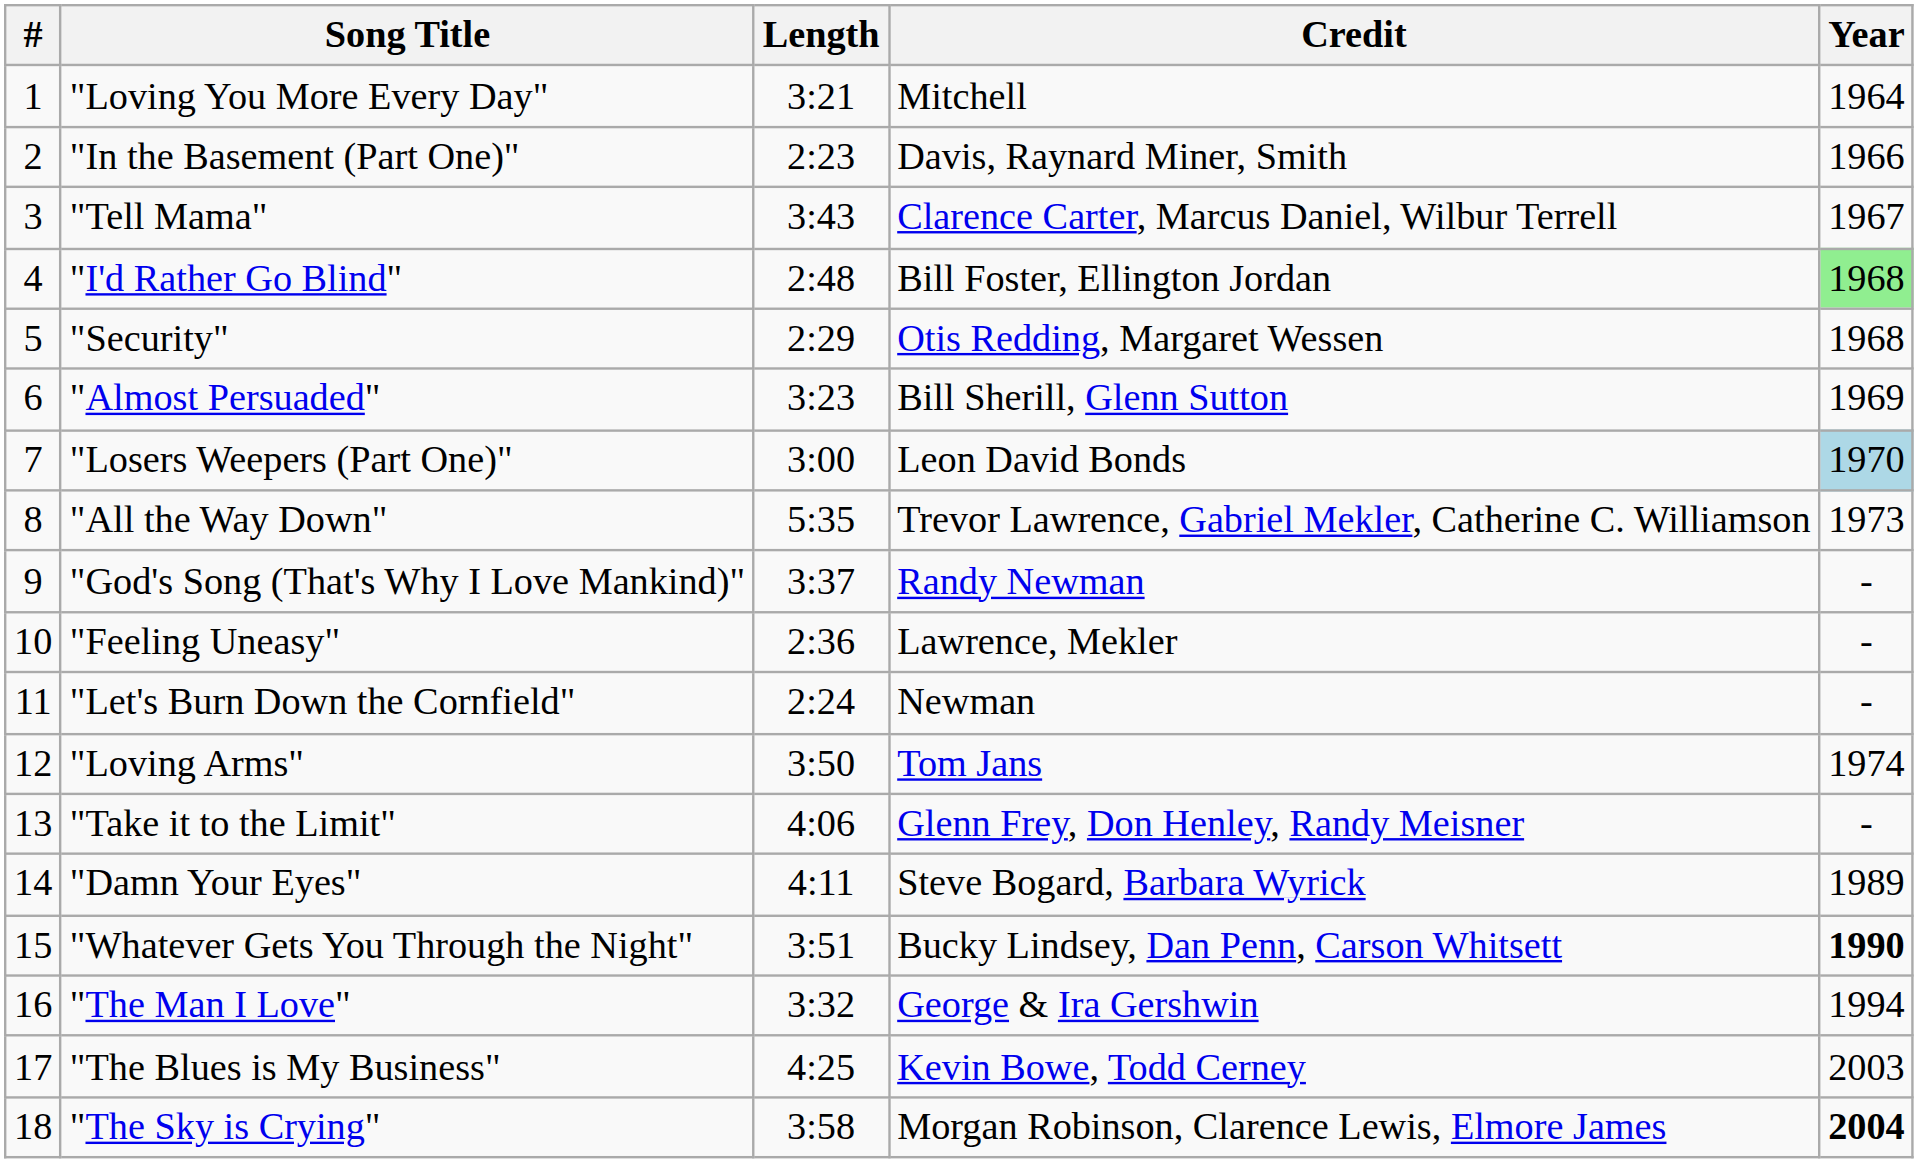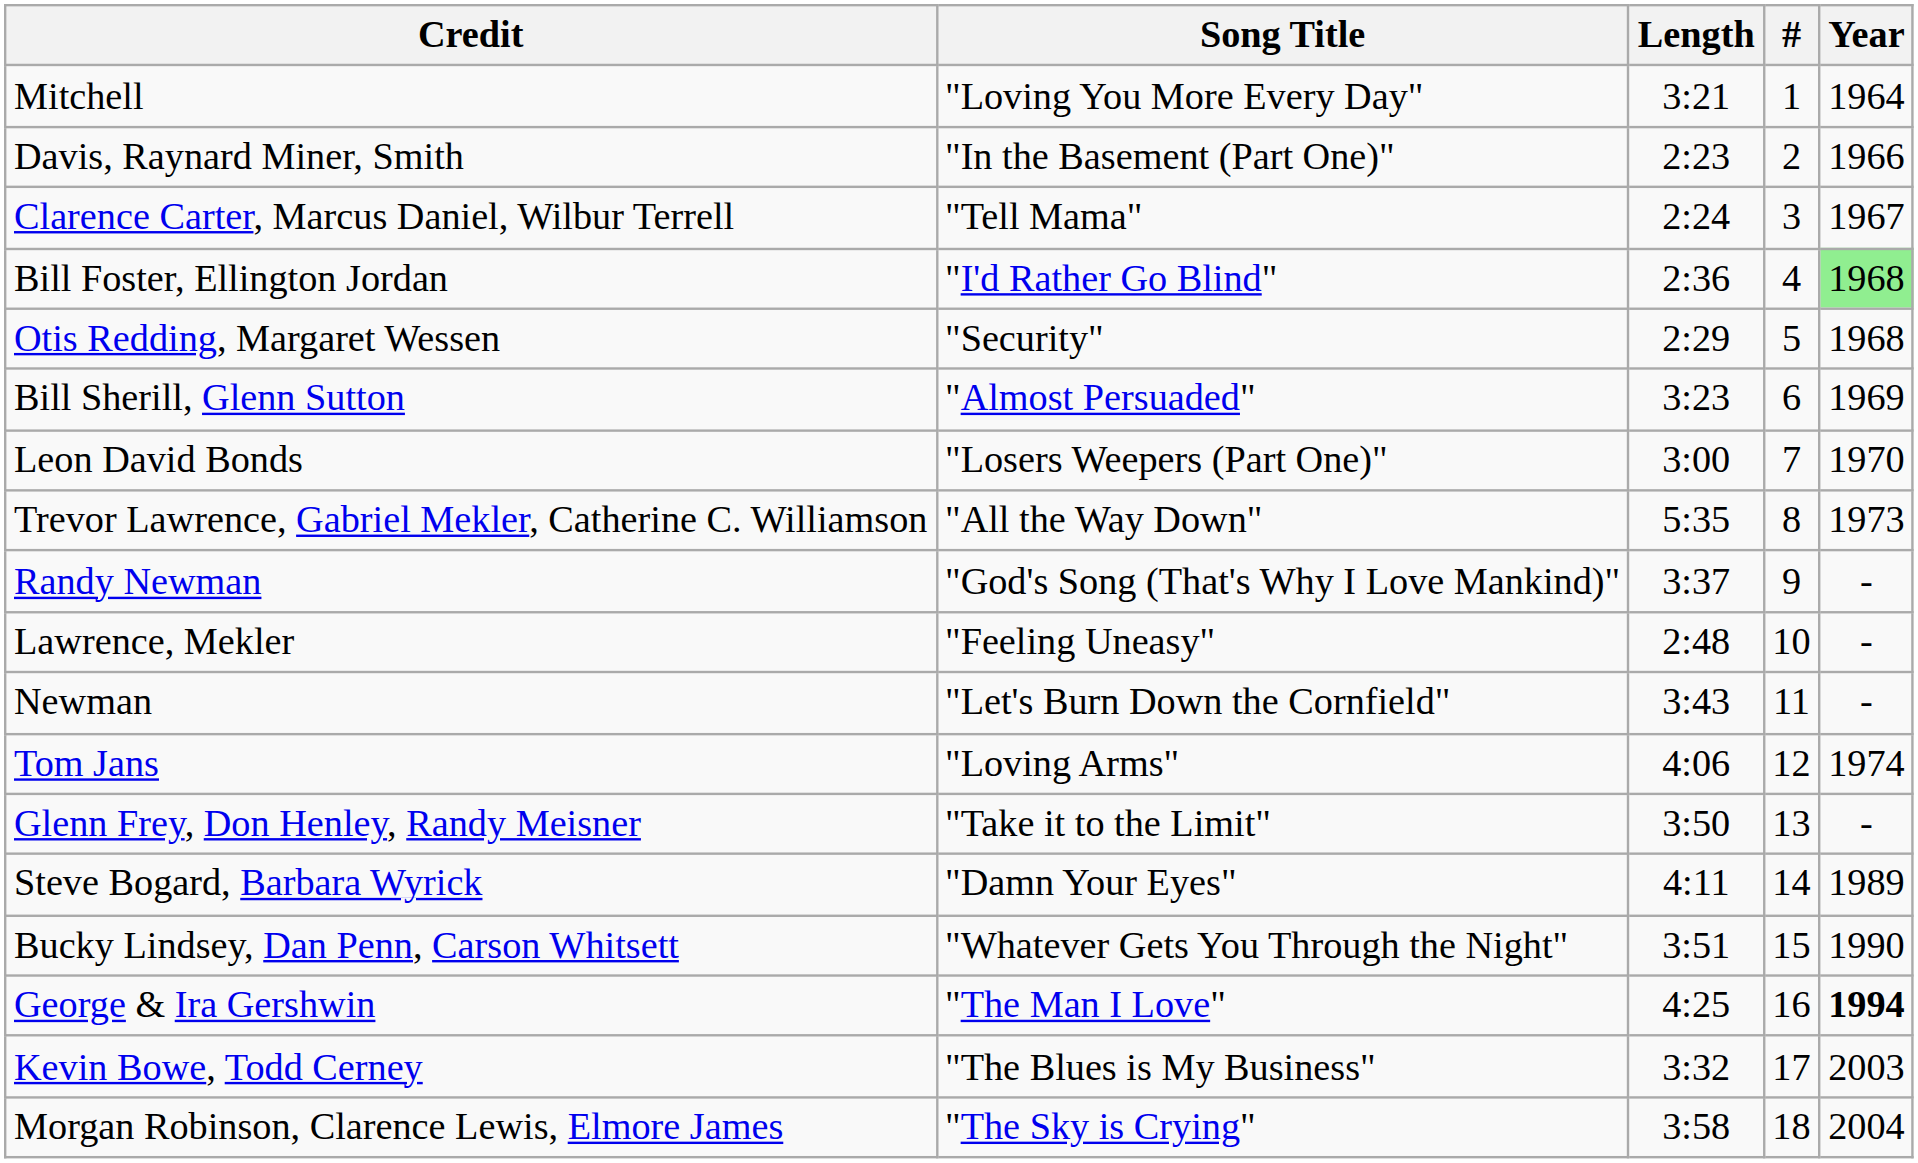columns swapped: # <-> Credit
"Tell Mama" | Length: 3:43 -> 2:24
"I'd Rather Go Blind" | Length: 2:48 -> 2:36
"Losers Weepers (Part One)" | Year: lightblue background -> no background
"Feeling Uneasy" | Length: 2:36 -> 2:48
"Let's Burn Down the Cornfield" | Length: 2:24 -> 3:43
"Loving Arms" | Length: 3:50 -> 4:06
"Take it to the Limit" | Length: 4:06 -> 3:50
"Whatever Gets You Through the Night" | Year: bold -> normal
"The Man I Love" | Length: 3:32 -> 4:25
"The Man I Love" | Year: normal -> bold
"The Blues is My Business" | Length: 4:25 -> 3:32
"The Sky is Crying" | Year: bold -> normal
